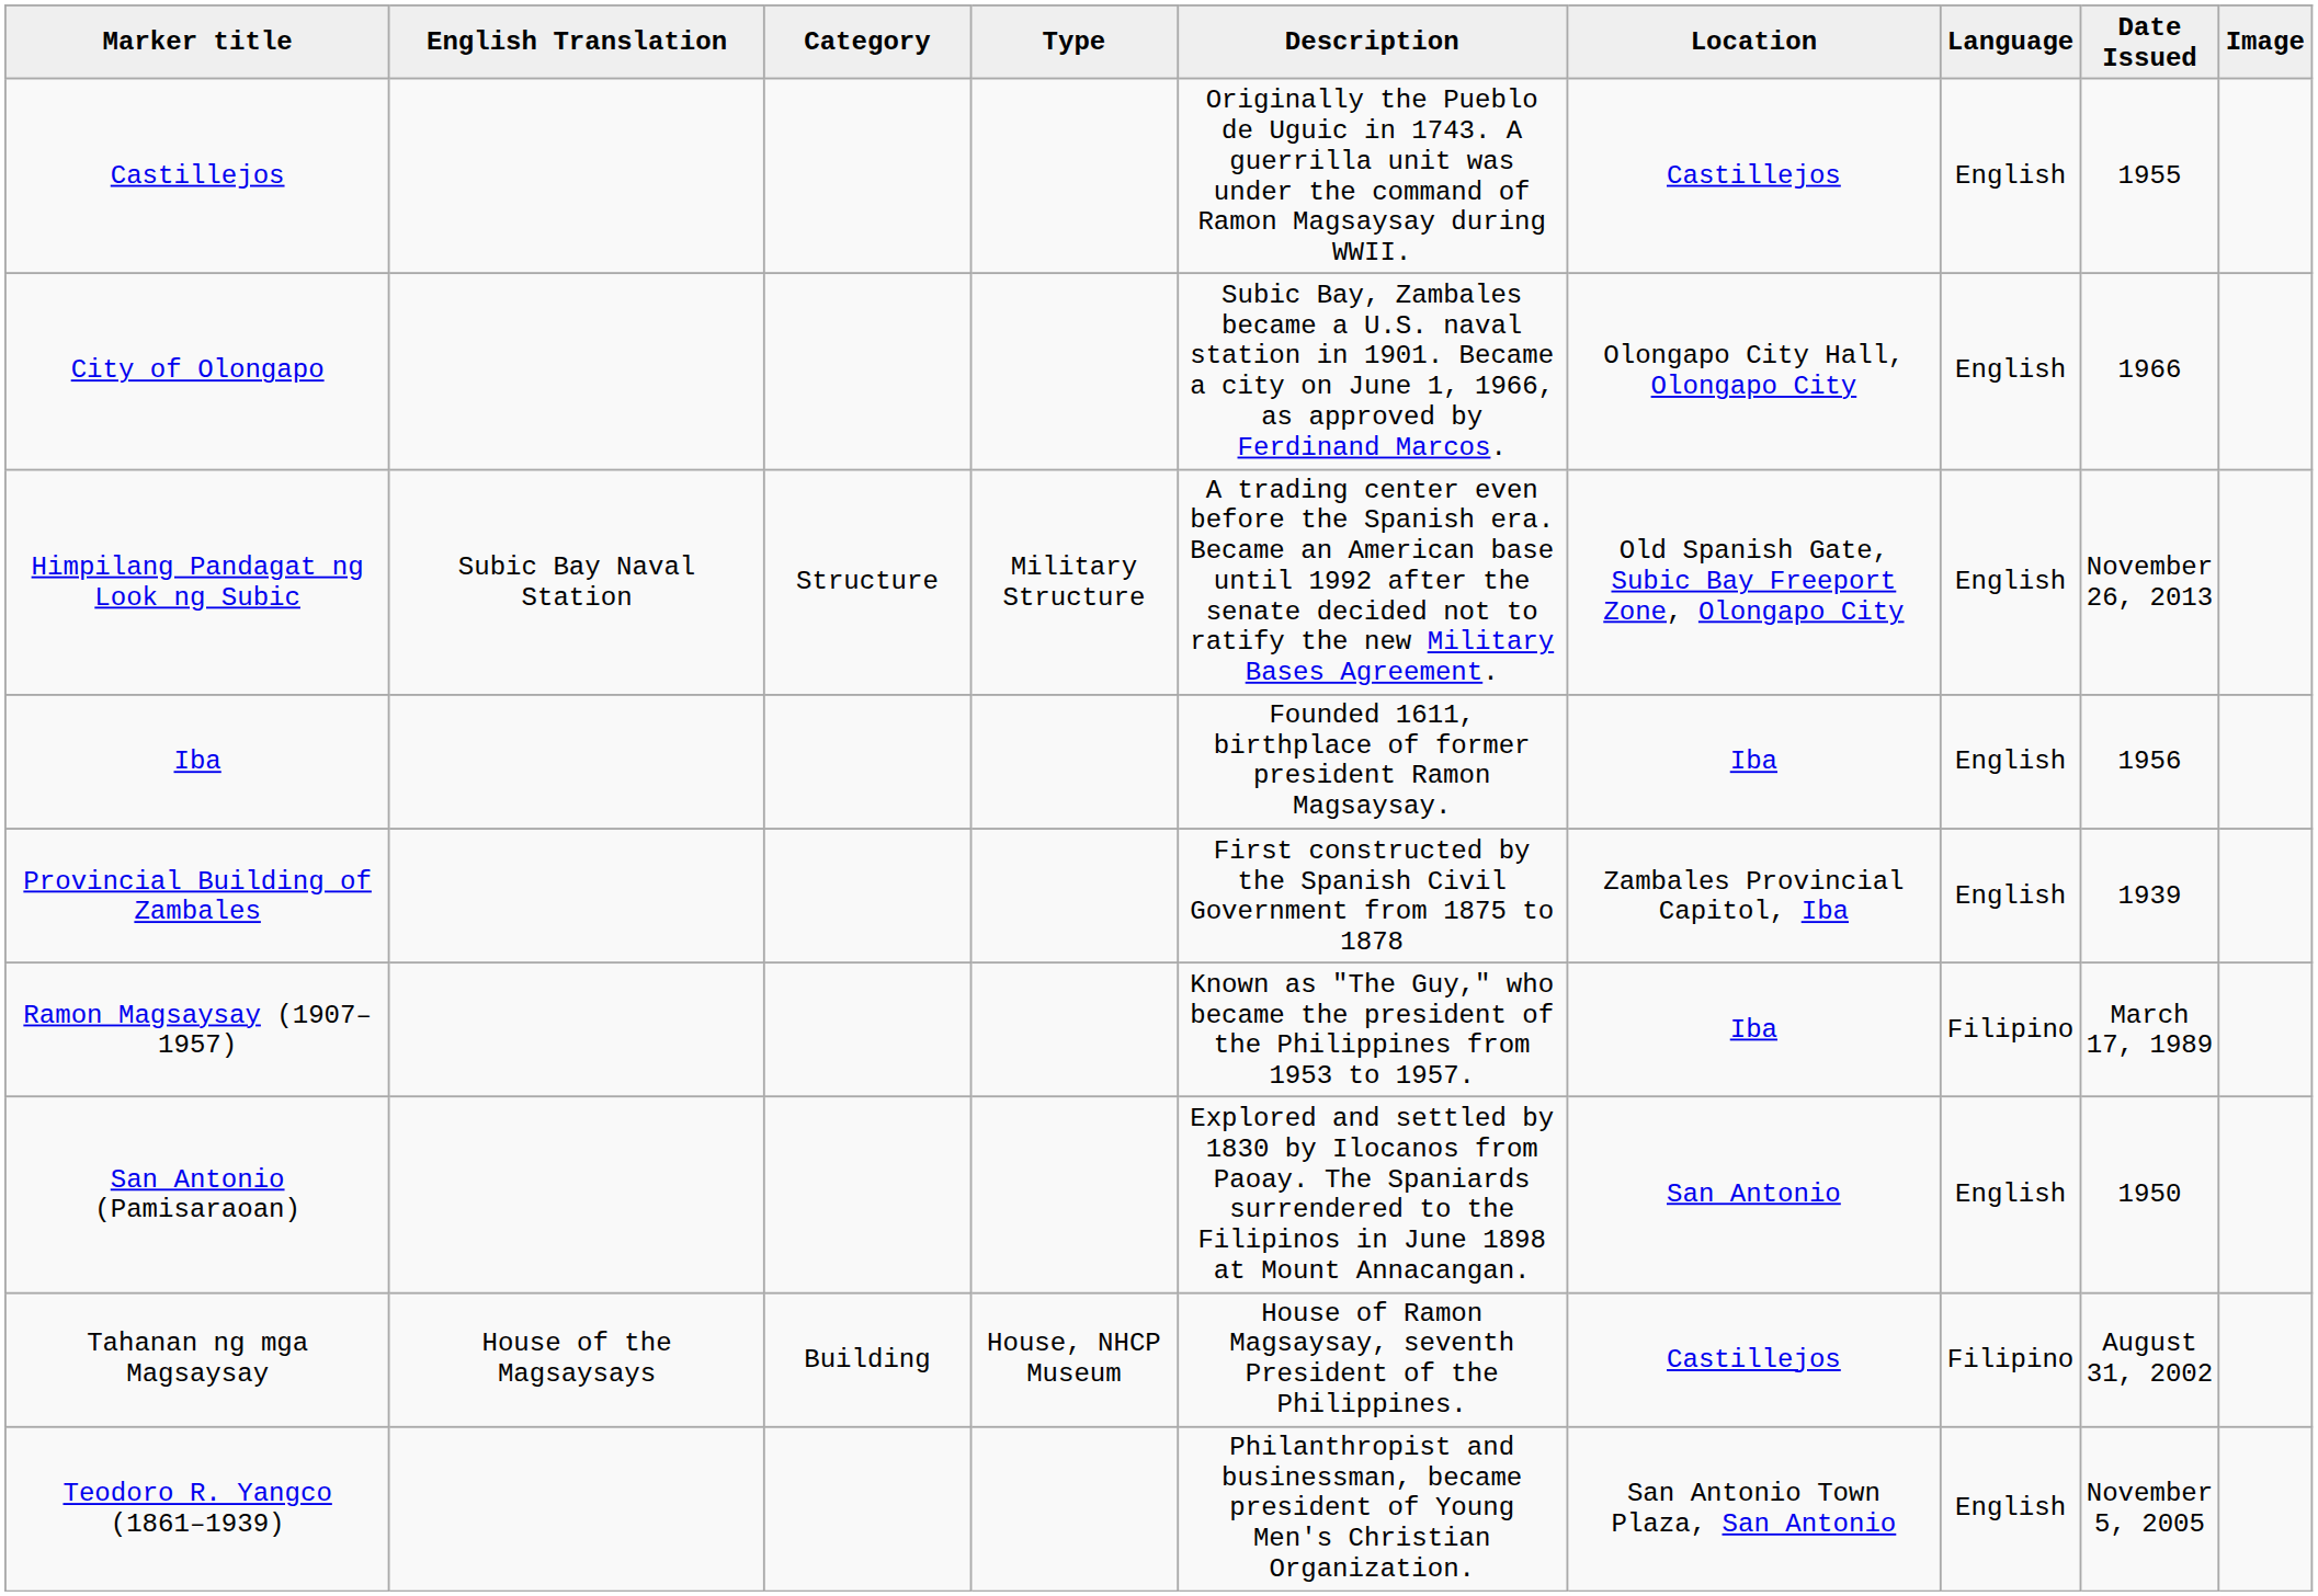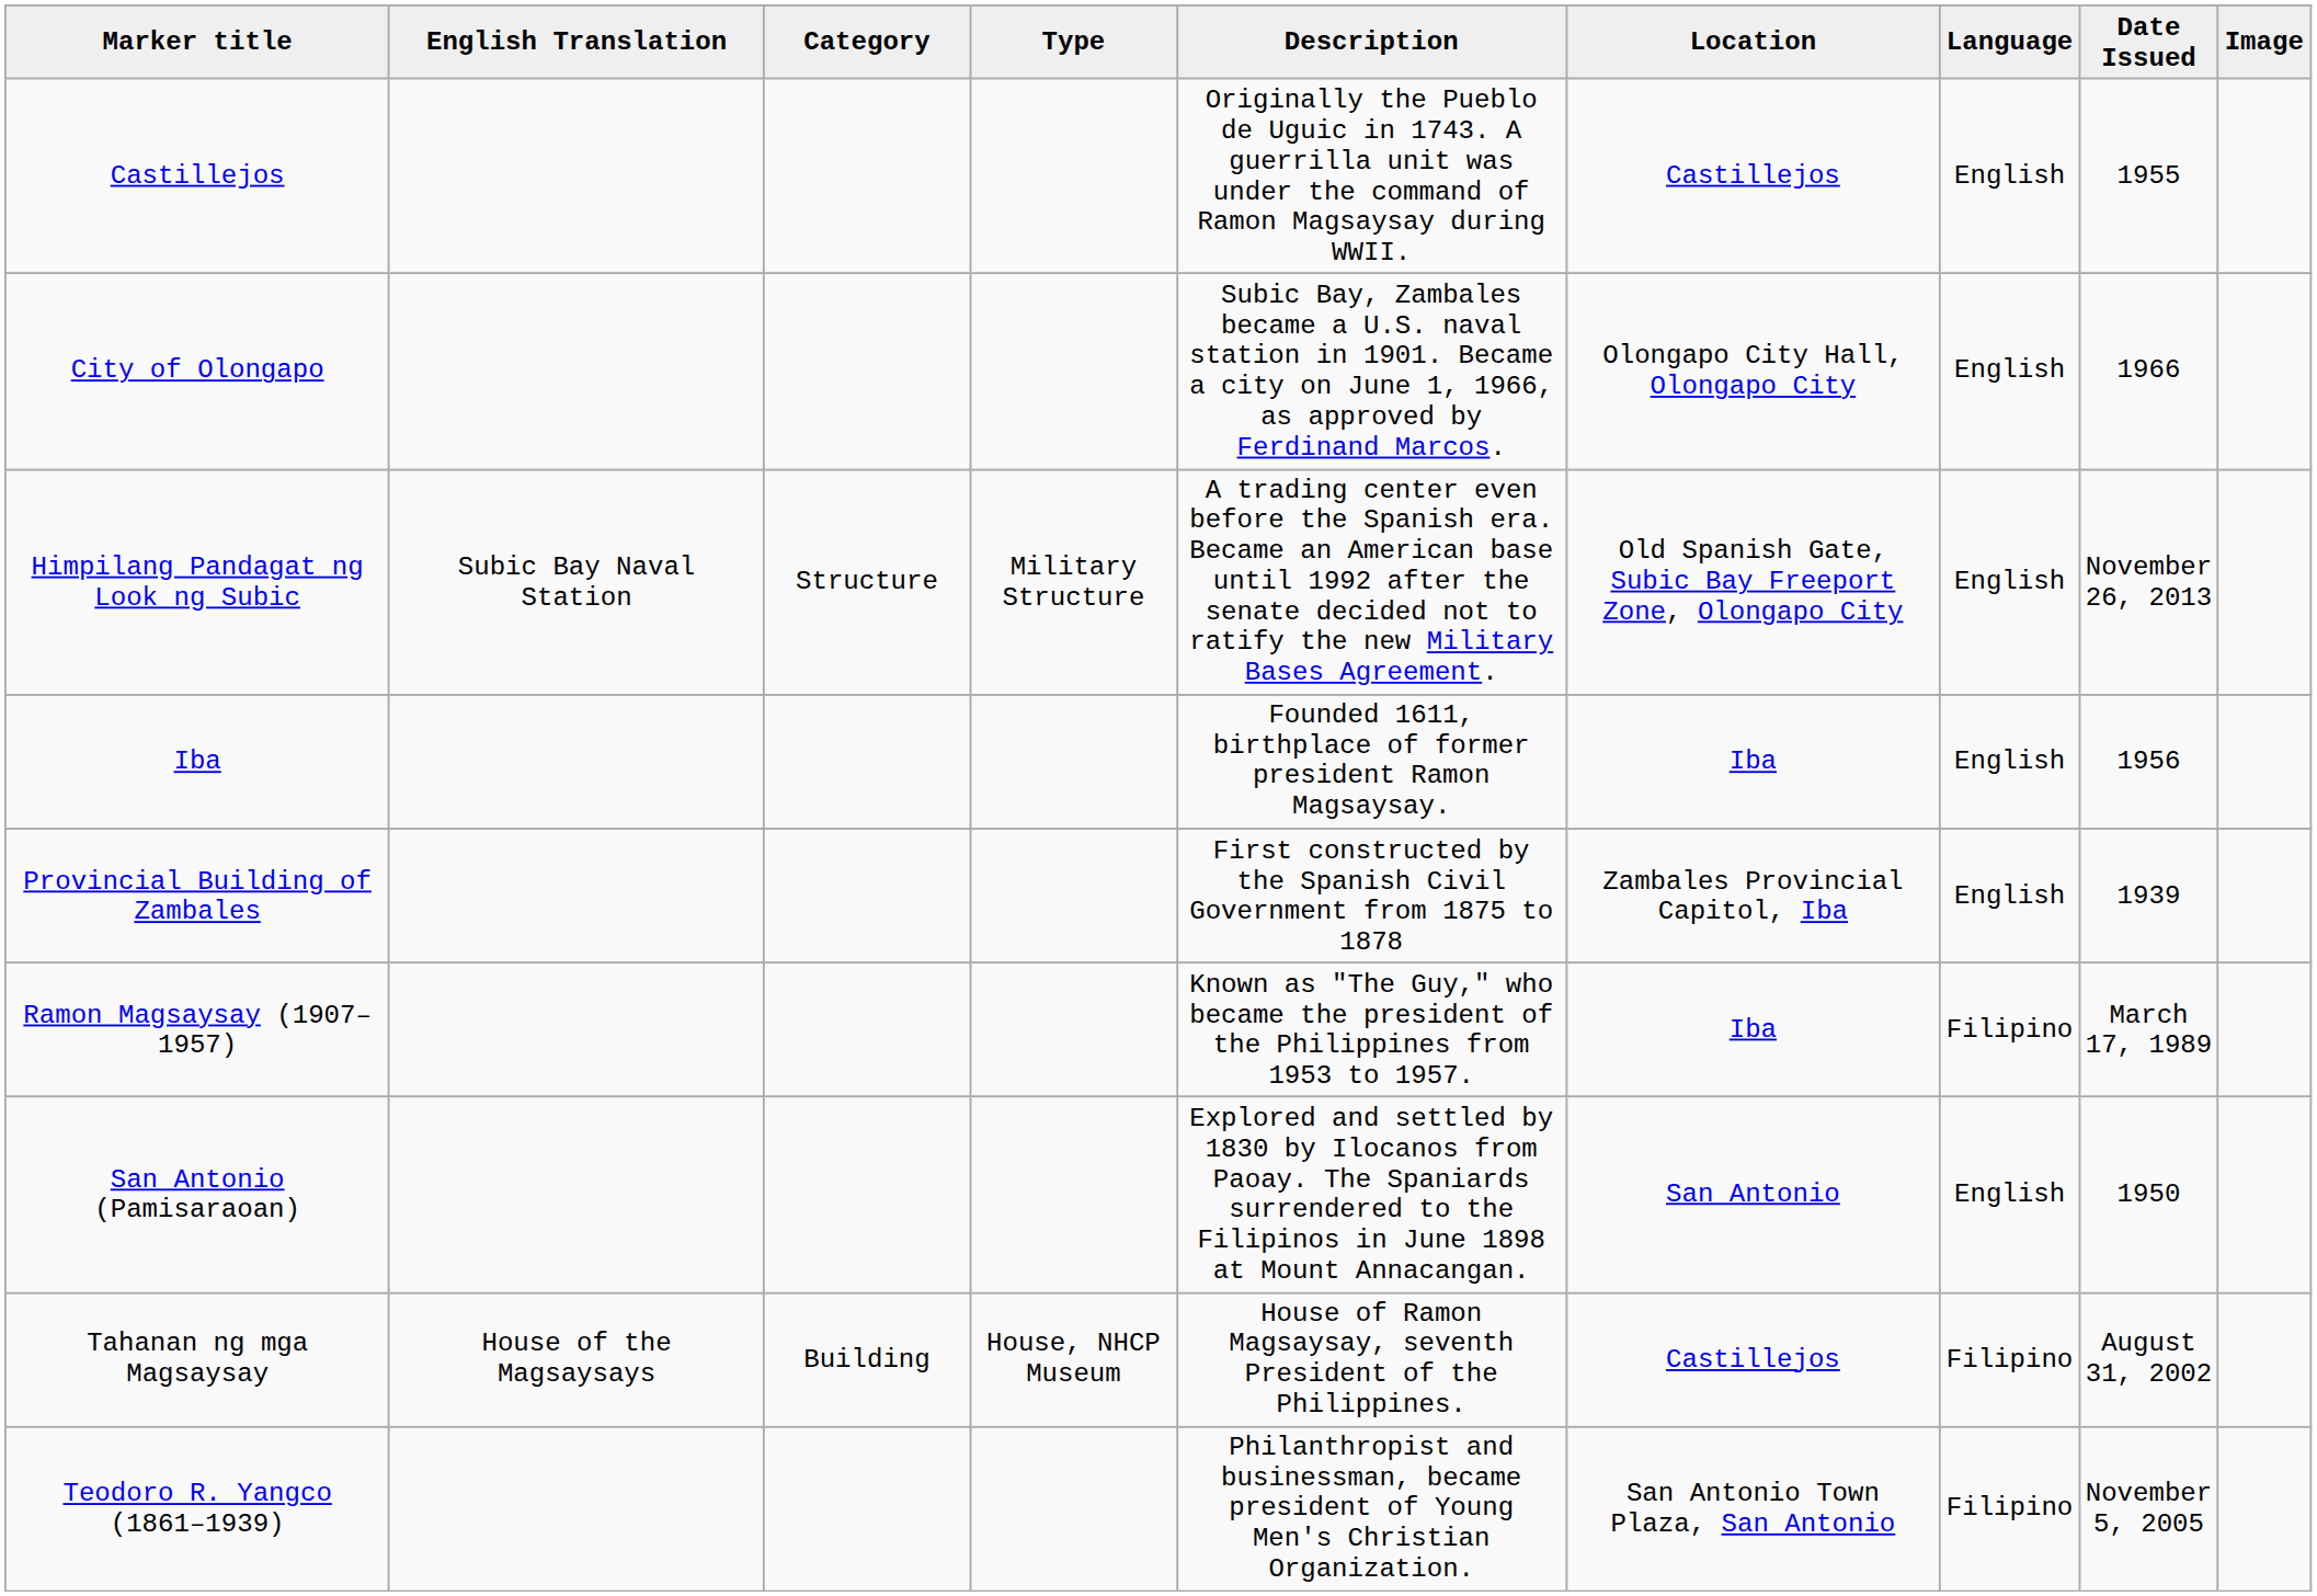Teodoro R. Yangco (1861–1939) | Language: English -> Filipino
